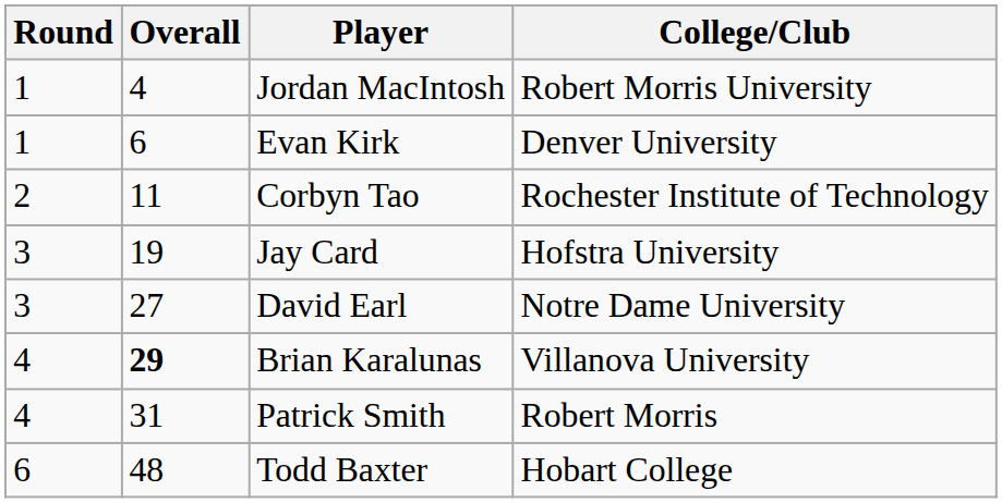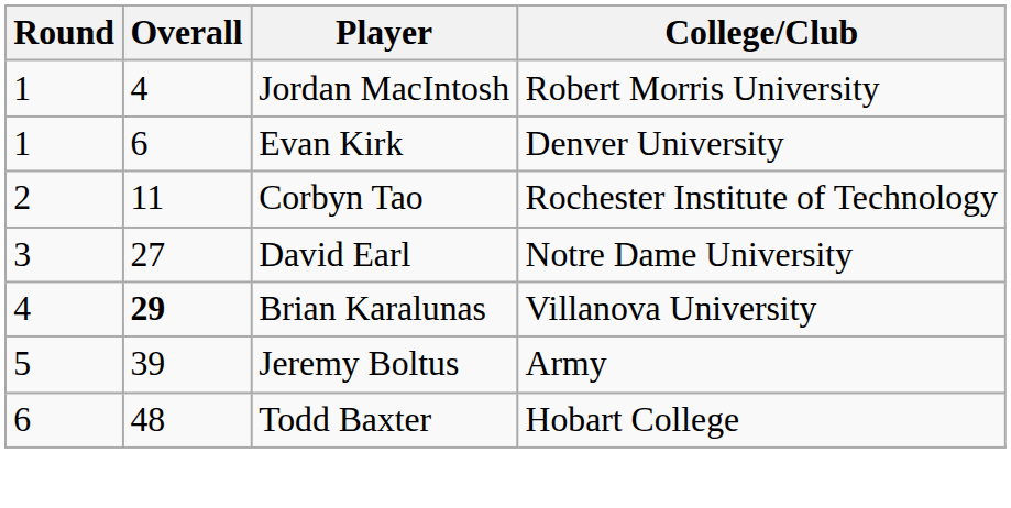- row: 3 | 19 | Jay Card | Hofstra University
- row: 4 | 31 | Patrick Smith | Robert Morris
+ row: 5 | 39 | Jeremy Boltus | Army
